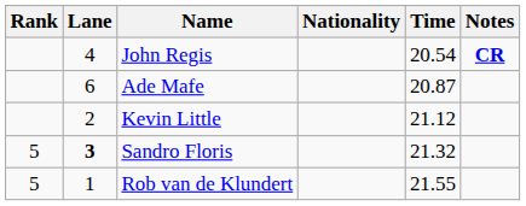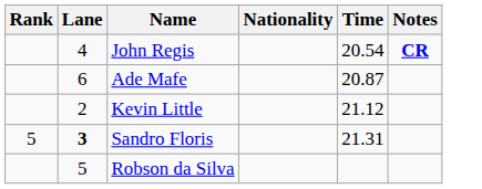Sandro Floris | Time: 21.32 -> 21.31
- row: 5 | 1 | Rob van de Klundert | 21.55
+ row: 5 | Robson da Silva
